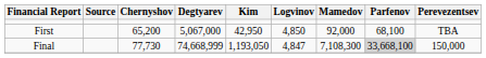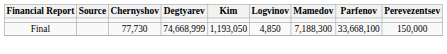- row: First | 65,200 | 5,067,000 | 42,950 | 4,850 | 92,000 | 68,100 | TBA
Final | Logvinov: 4,847 -> 4,850
Final | Mamedov: 7,108,300 -> 7,188,300
Final | Parfenov: lightgrey background -> no background
